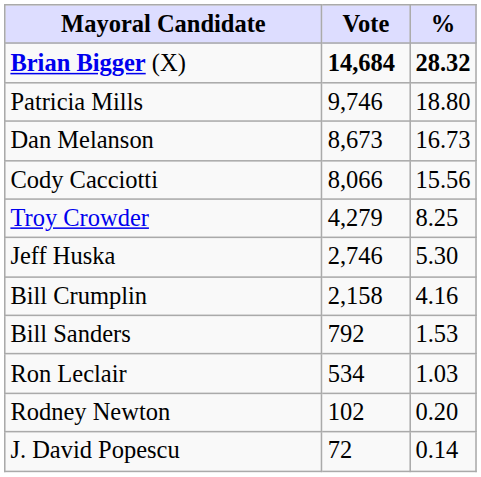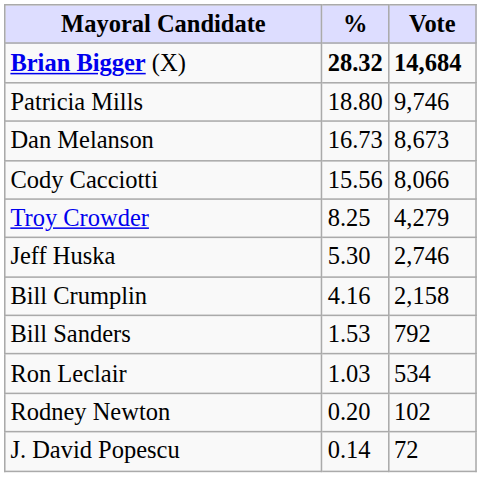columns swapped: Vote <-> %
